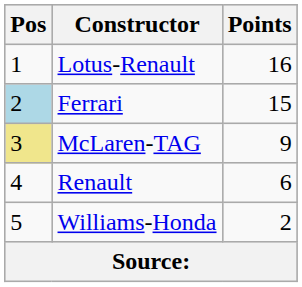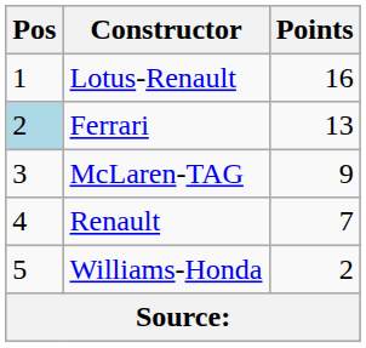Ferrari | Points: 15 -> 13
McLaren-TAG | Pos: khaki background -> no background
Renault | Points: 6 -> 7
